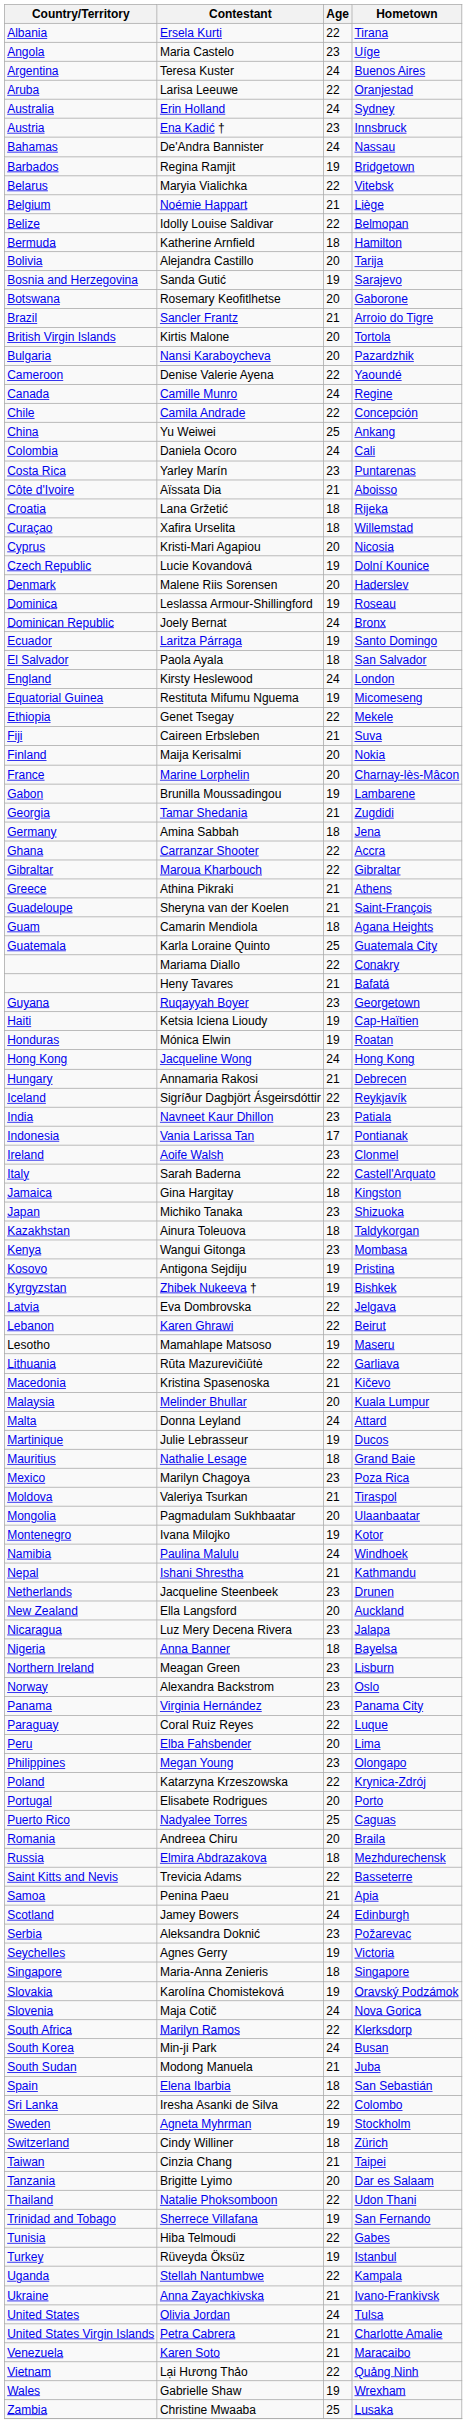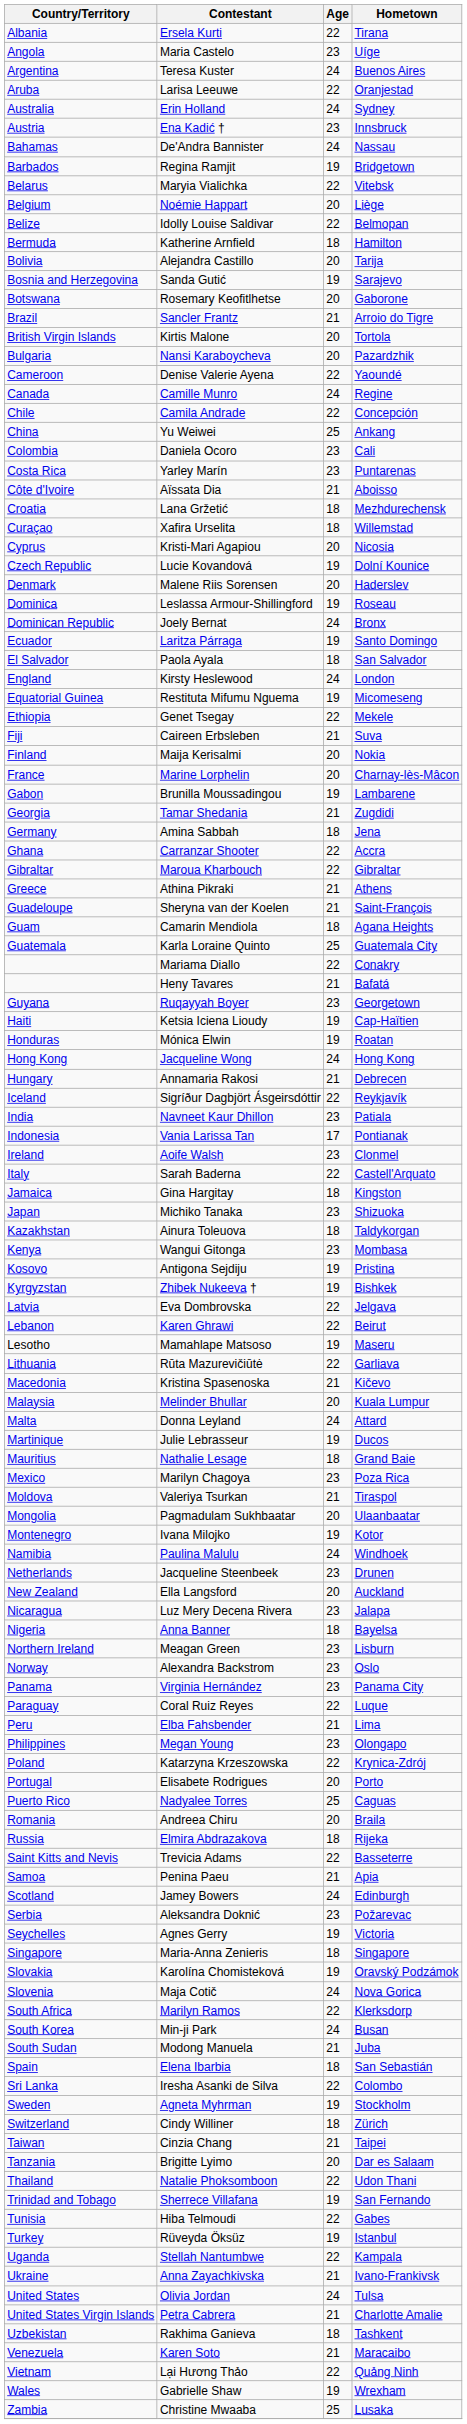Noémie Happart | Age: 21 -> 20
Daniela Ocoro | Age: 24 -> 23
Lana Gržetić | Hometown: Rijeka -> Mezhdurechensk
- row: Nepal | Ishani Shrestha | 21 | Kathmandu
Elba Fahsbender | Age: 20 -> 21
Elmira Abdrazakova | Hometown: Mezhdurechensk -> Rijeka
+ row: Uzbekistan | Rakhima Ganieva | 18 | Tashkent
